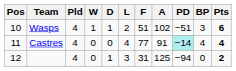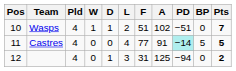Wasps | BP: 3 -> 0
Wasps | Pts: 6 -> 7
Castres | BP: 4 -> 5
Castres | Pts: 4 -> 5
